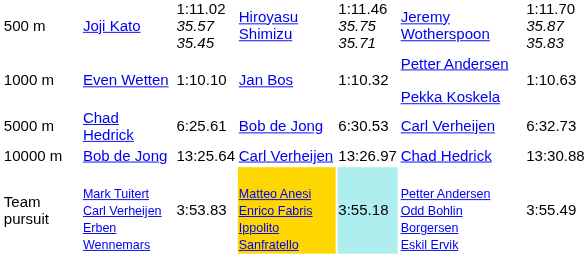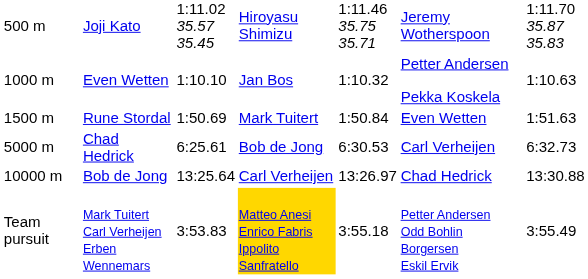+ row: 1500 m | Rune Stordal | 1:50.69 | Mark Tuitert | 1:50.84 | Even Wetten | 1:51.63
Mark Tuitert Carl Verheijen Erben Wennemars | column 5: paleturquoise background -> no background
